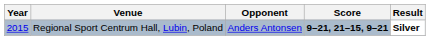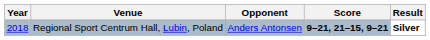Regional Sport Centrum Hall, Lubin, Poland | Year: 2015 -> 2018
